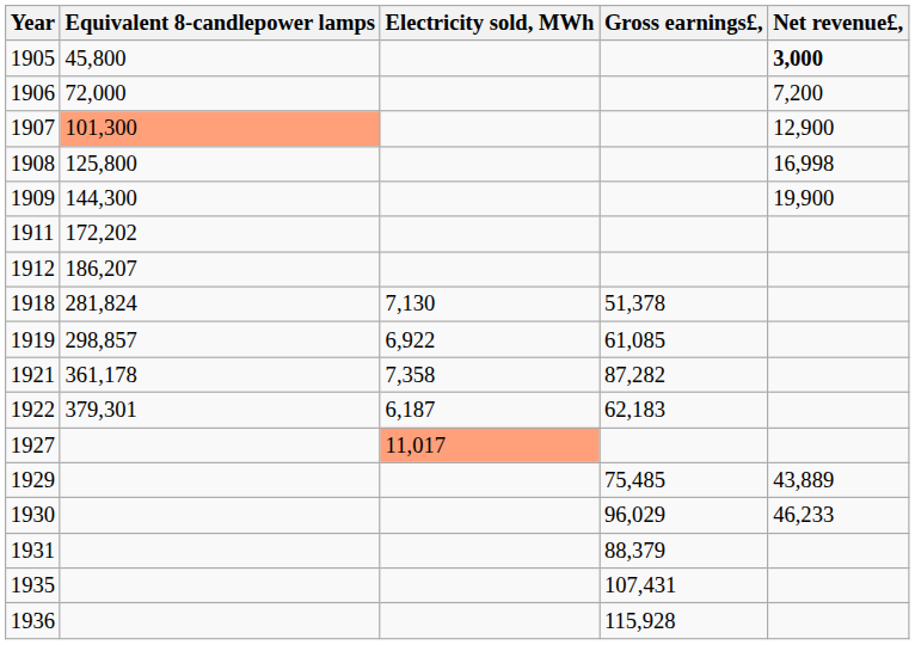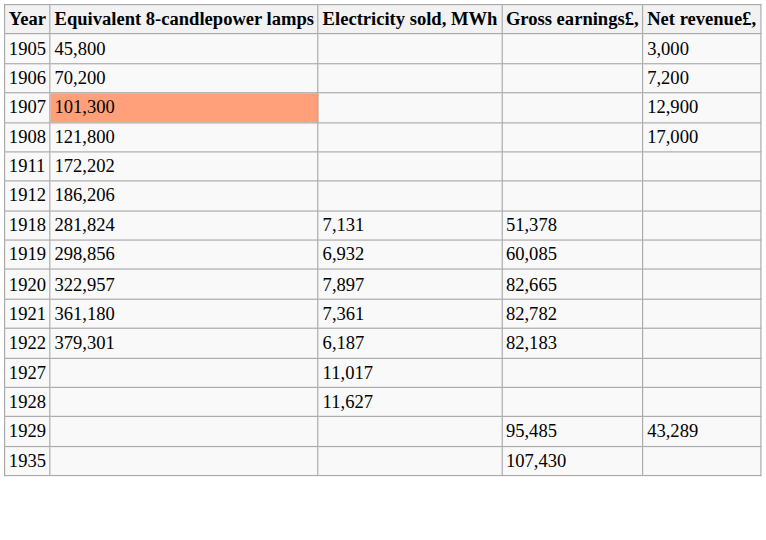1905 | Net revenue£,: bold -> normal
1906 | Equivalent 8-candlepower lamps: 72,000 -> 70,200
1908 | Equivalent 8-candlepower lamps: 125,800 -> 121,800
1908 | Net revenue£,: 16,998 -> 17,000
- row: 1909 | 144,300 | 19,900
1912 | Equivalent 8-candlepower lamps: 186,207 -> 186,206
1918 | Electricity sold, MWh: 7,130 -> 7,131
1919 | Equivalent 8-candlepower lamps: 298,857 -> 298,856
1919 | Electricity sold, MWh: 6,922 -> 6,932
1919 | Gross earnings£,: 61,085 -> 60,085
+ row: 1920 | 322,957 | 7,897 | 82,665
1921 | Equivalent 8-candlepower lamps: 361,178 -> 361,180
1921 | Electricity sold, MWh: 7,358 -> 7,361
1921 | Gross earnings£,: 87,282 -> 82,782
1922 | Gross earnings£,: 62,183 -> 82,183
1927 | Electricity sold, MWh: lightsalmon background -> no background
+ row: 1928 | 11,627
1929 | Gross earnings£,: 75,485 -> 95,485
1929 | Net revenue£,: 43,889 -> 43,289
- row: 1930 | 96,029 | 46,233
- row: 1931 | 88,379
1935 | Gross earnings£,: 107,431 -> 107,430
- row: 1936 | 115,928
